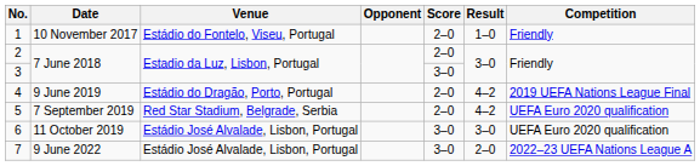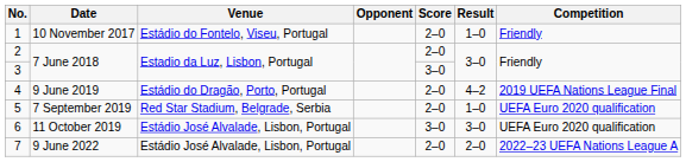5 | Result: 4–2 -> 1–0
7 | Score: 3–0 -> 2–0
